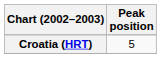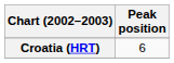Croatia (HRT) | Peak position: 5 -> 6
